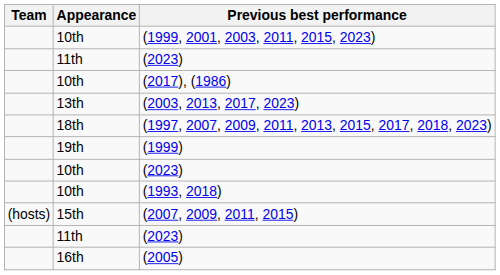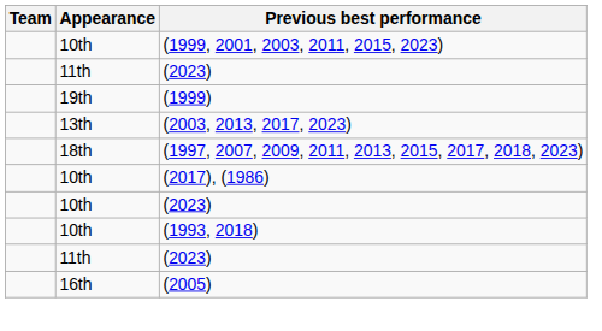rows swapped: (1999) <-> (2017), (1986)
- row: (hosts) | 15th | (2007, 2009, 2011, 2015)
